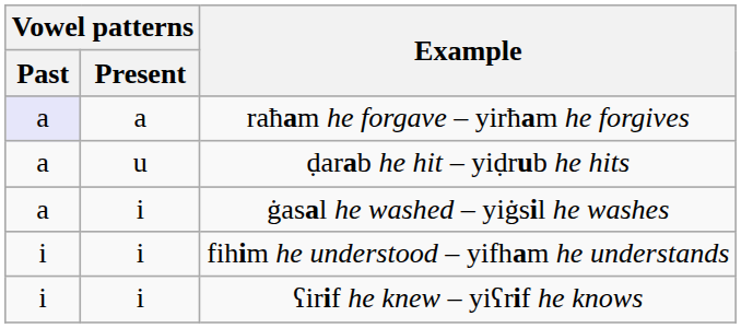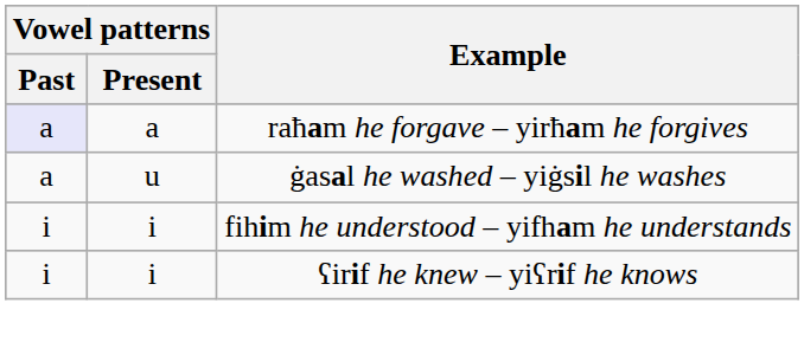- row: a | u | ḍarab he hit – yiḍrub he hits
ġasal he washed – yiġsil he washes | Vowel patterns / Present: i -> u
